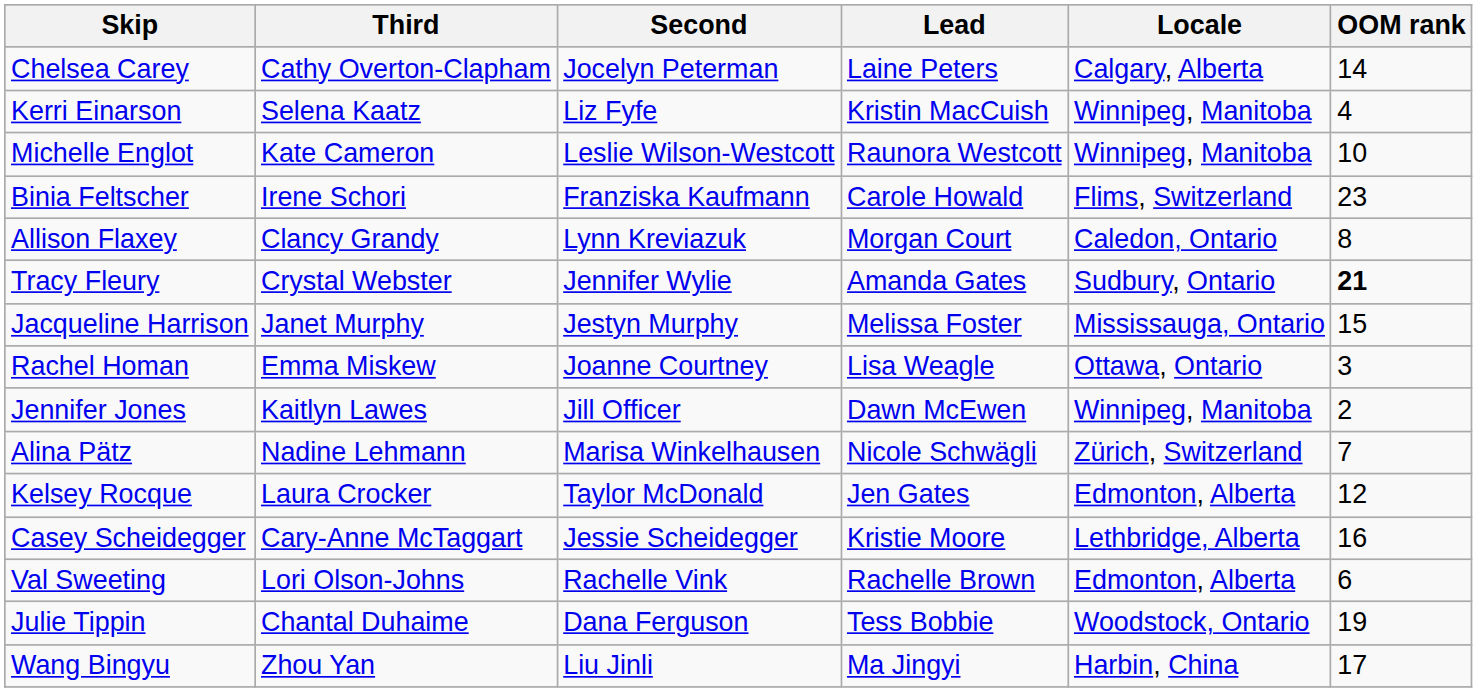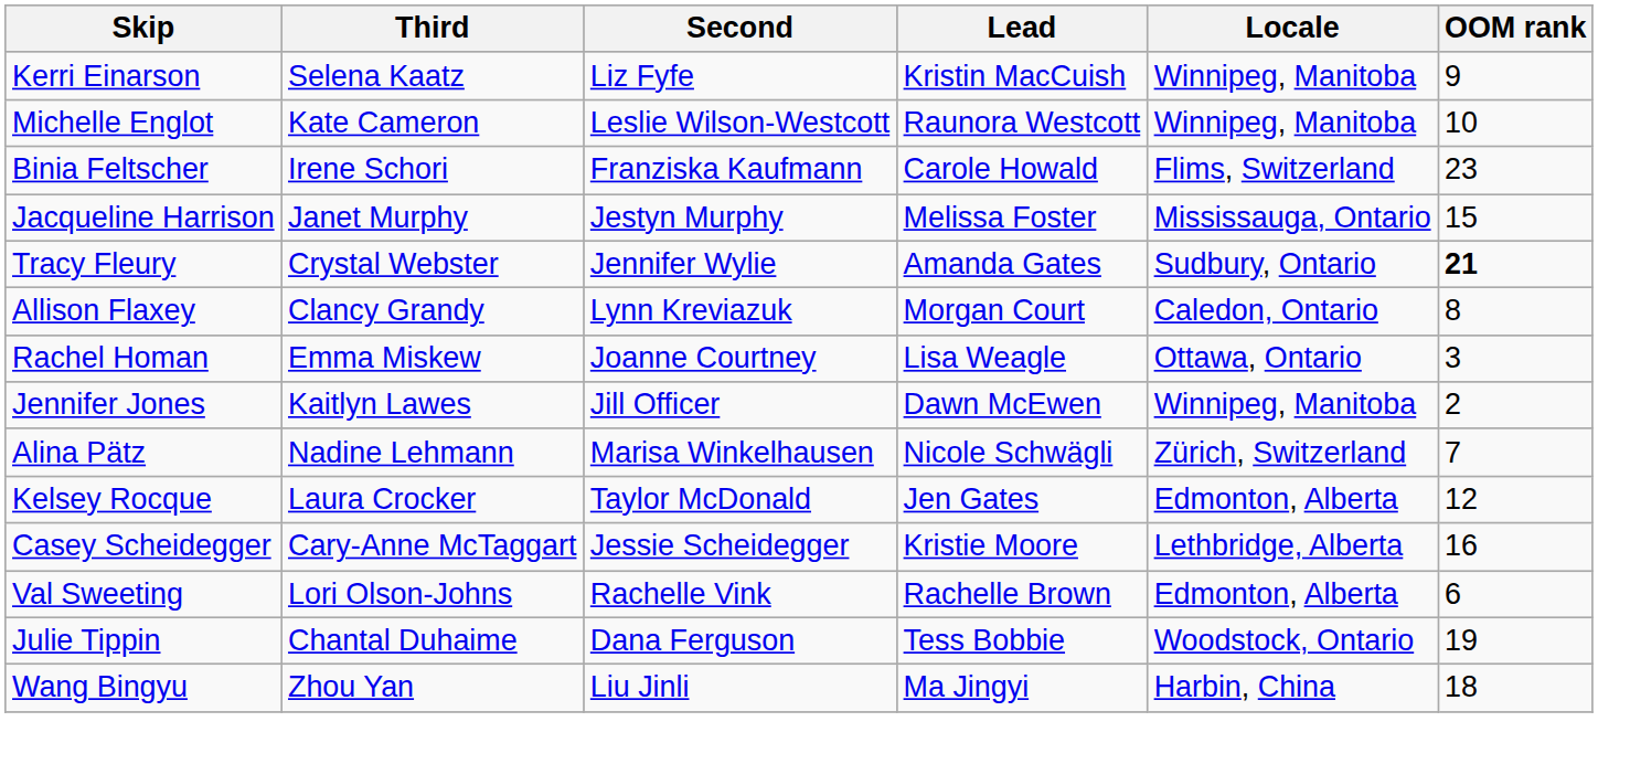- row: Chelsea Carey | Cathy Overton-Clapham | Jocelyn Peterman | Laine Peters | Calgary, Alberta | 14
Kerri Einarson | OOM rank: 4 -> 9
rows swapped: Allison Flaxey <-> Jacqueline Harrison
Wang Bingyu | OOM rank: 17 -> 18
